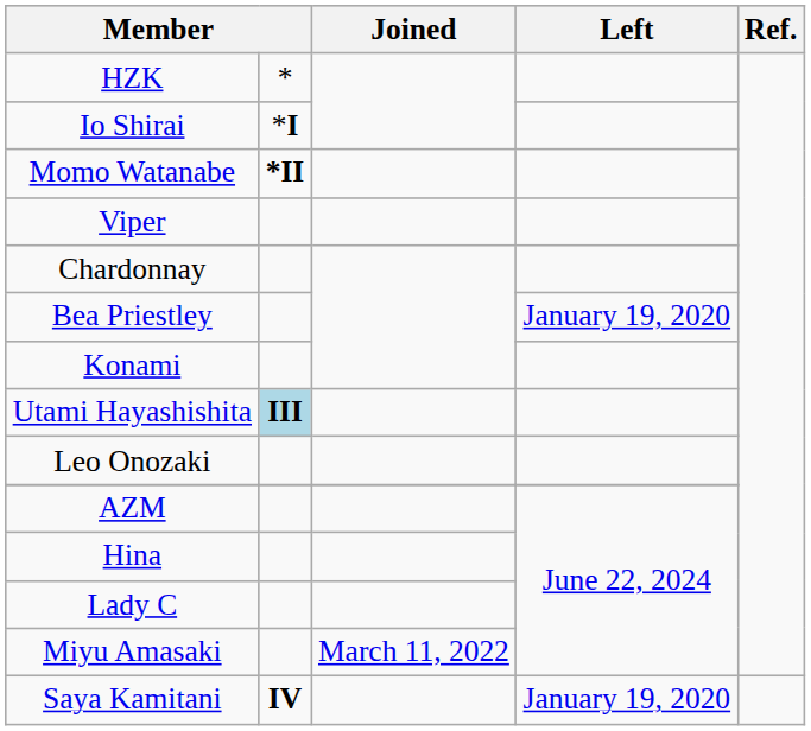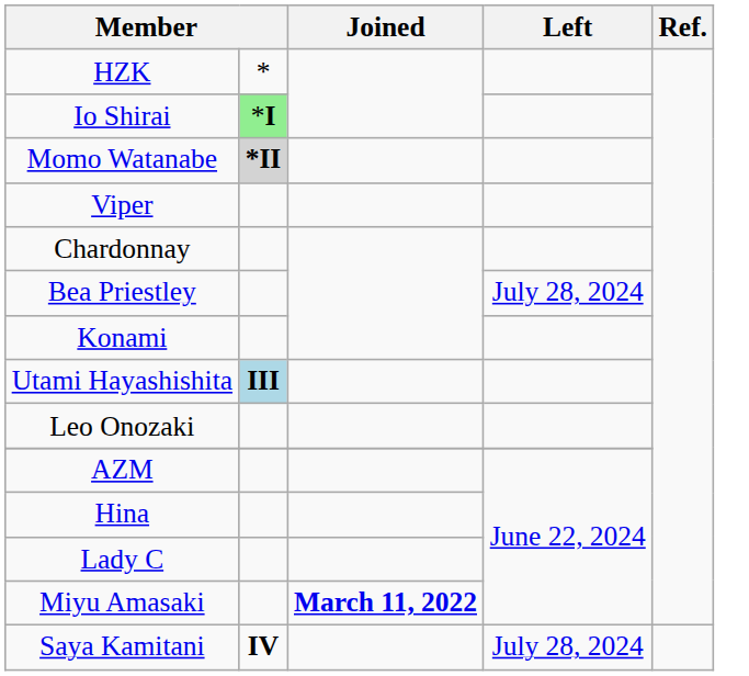Io Shirai | column 2: no background -> lightgreen background
Momo Watanabe | column 2: no background -> lightgrey background
Bea Priestley | Left: January 19, 2020 -> July 28, 2024
Miyu Amasaki | Joined: normal -> bold
Saya Kamitani | Left: January 19, 2020 -> July 28, 2024
